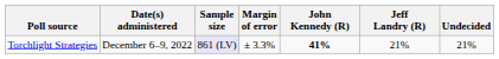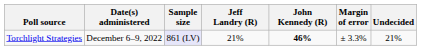columns swapped: Margin of error <-> Jeff Landry (R)
Torchlight Strategies | John Kennedy (R): 41% -> 46%
